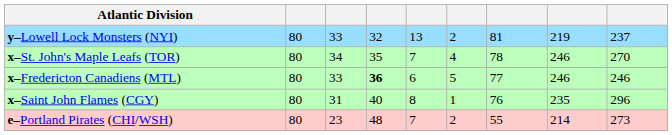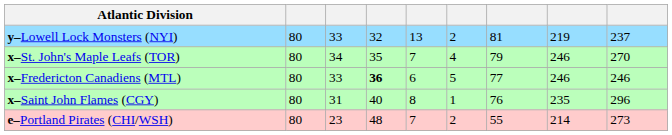x–St. John's Maple Leafs (TOR) | column 7: 78 -> 79
